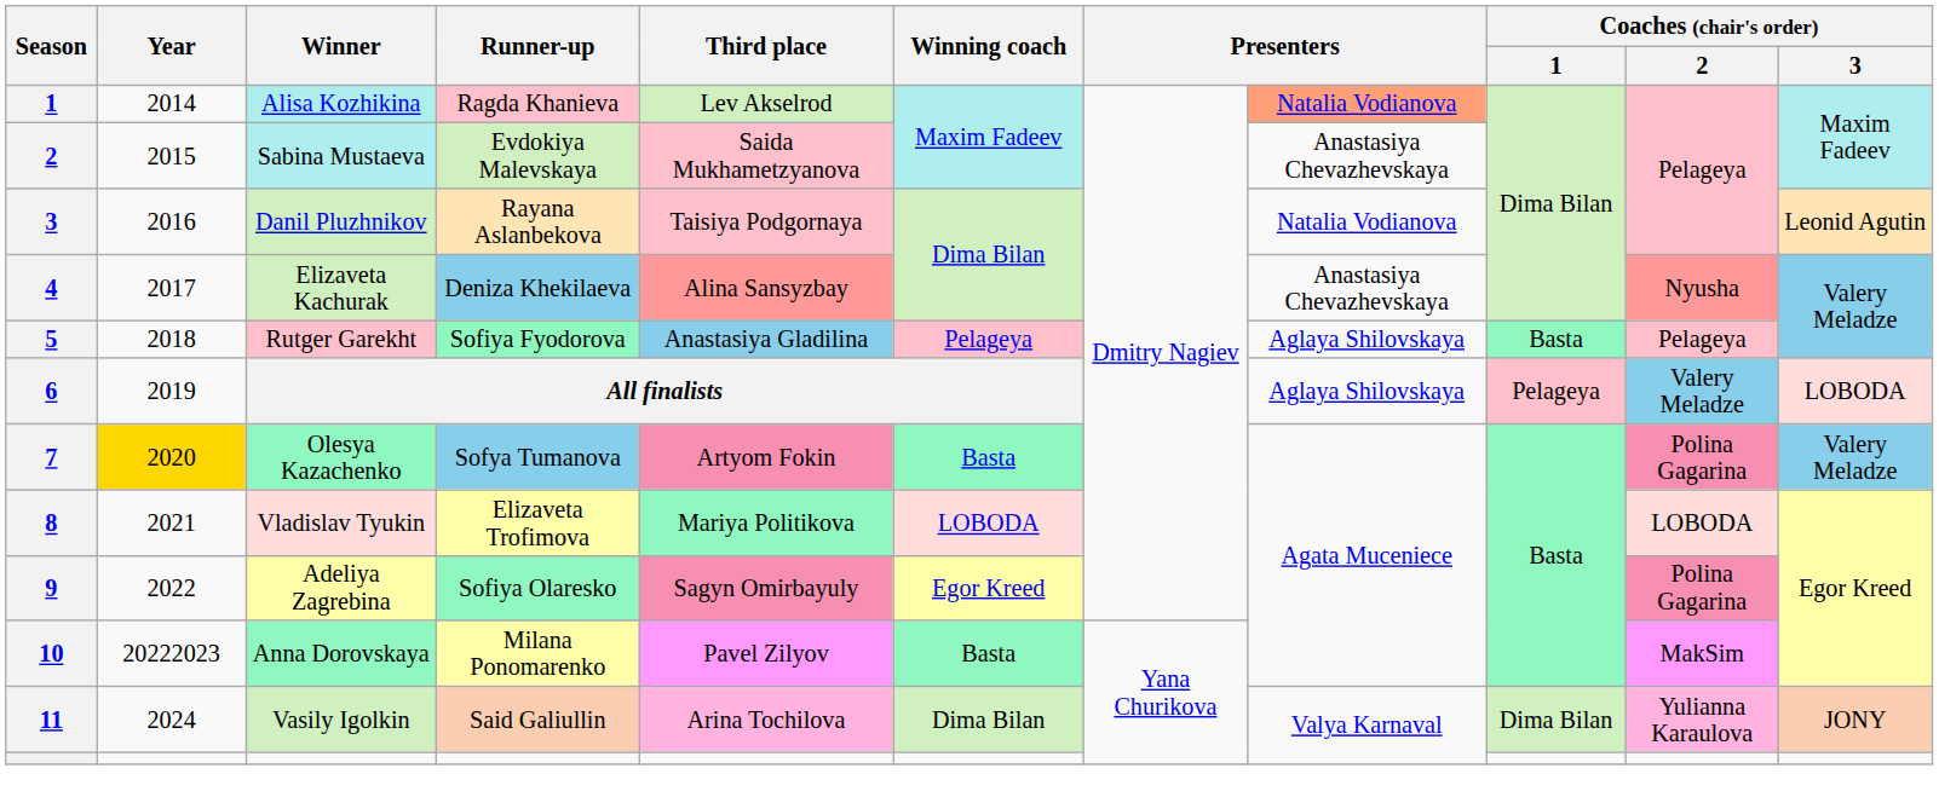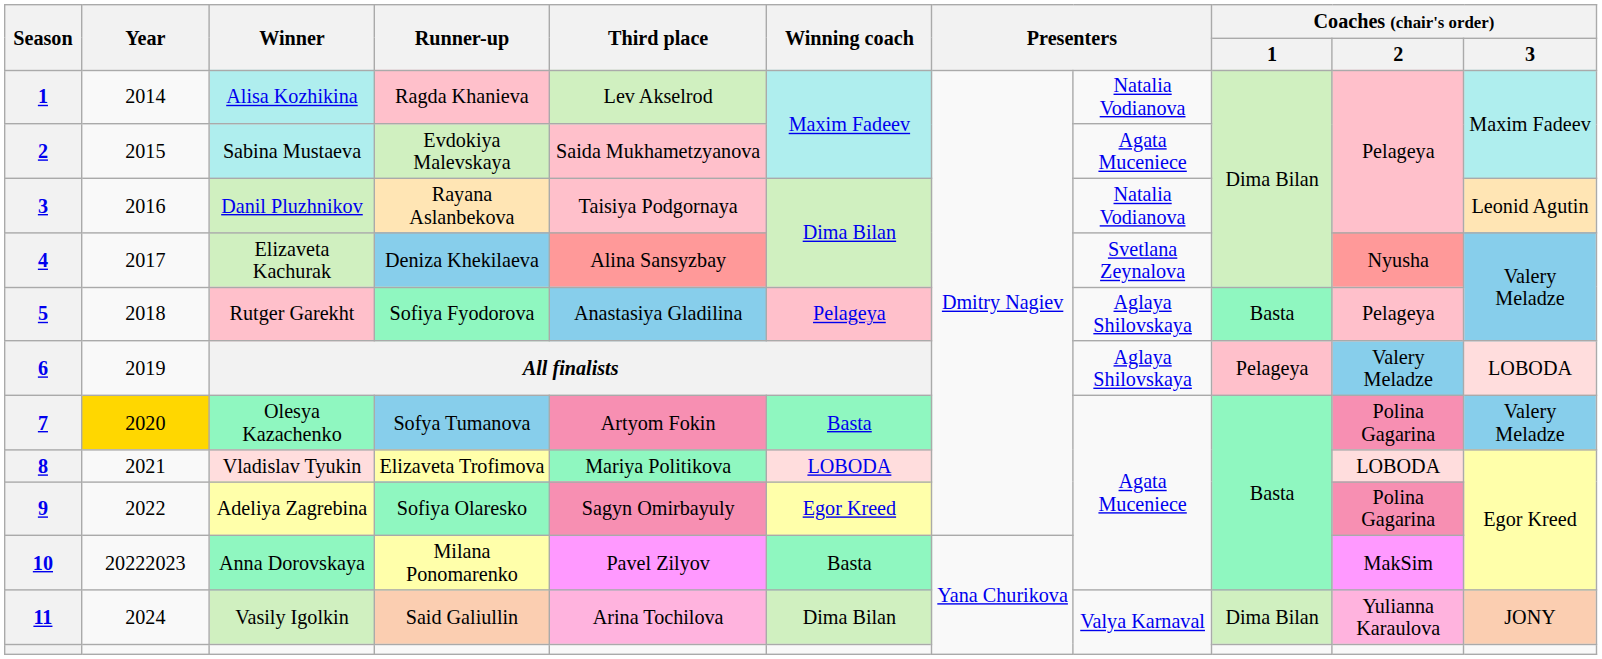Alisa Kozhikina | column 8: lightsalmon background -> no background
Sabina Mustaeva | column 8: Anastasiya Chevazhevskaya -> Agata Muceniece
Elizaveta Kachurak | column 8: Anastasiya Chevazhevskaya -> Svetlana Zeynalova
